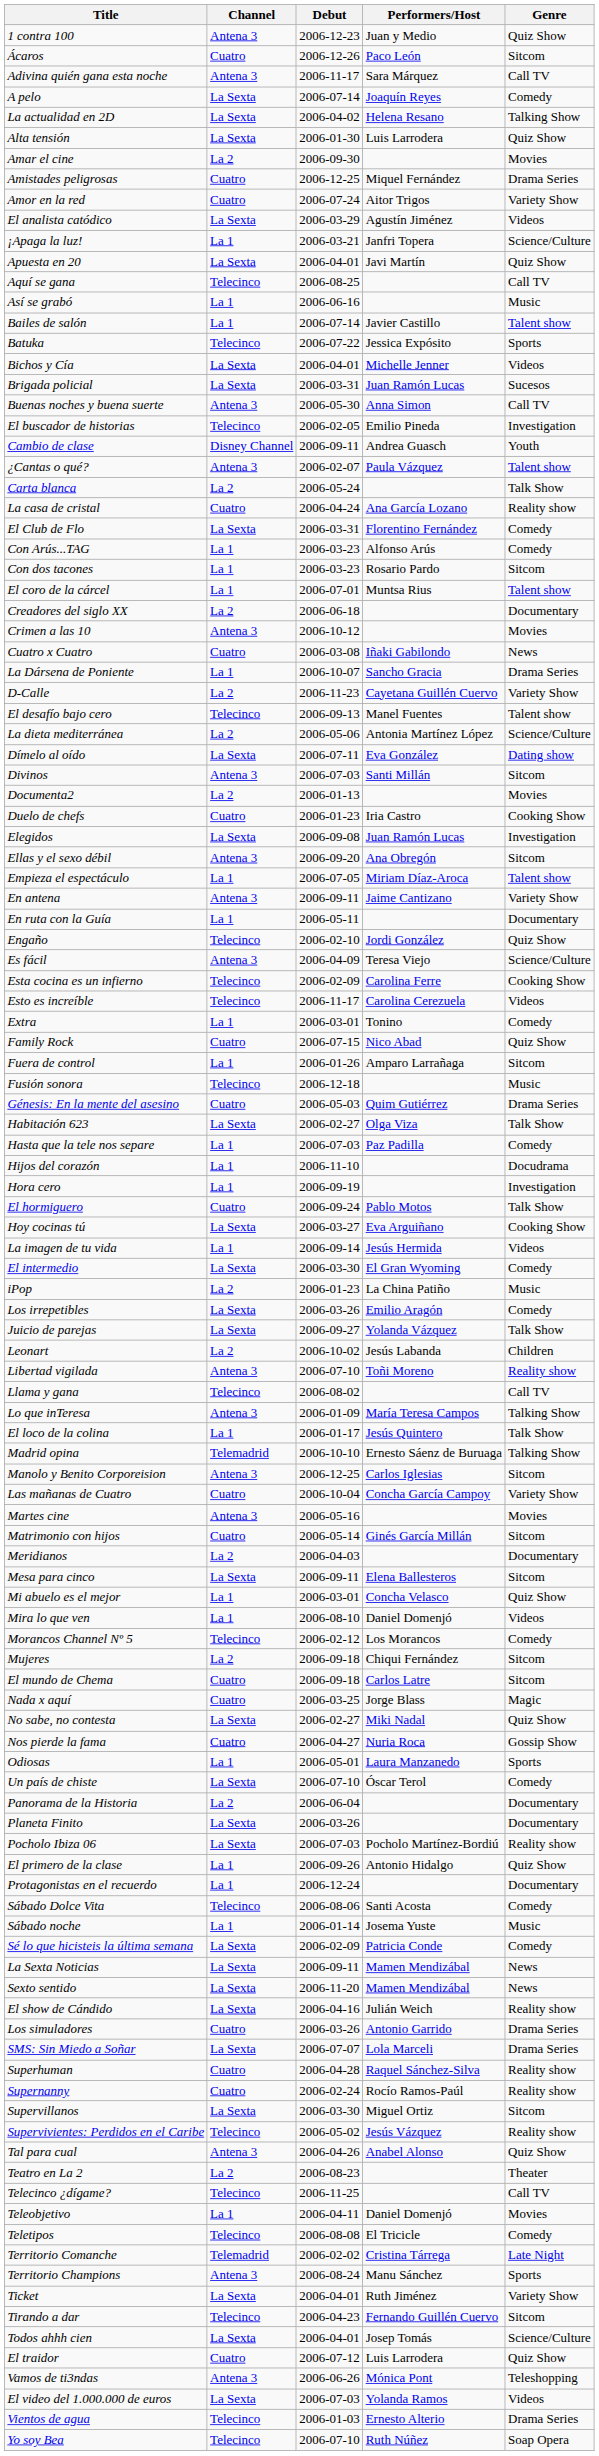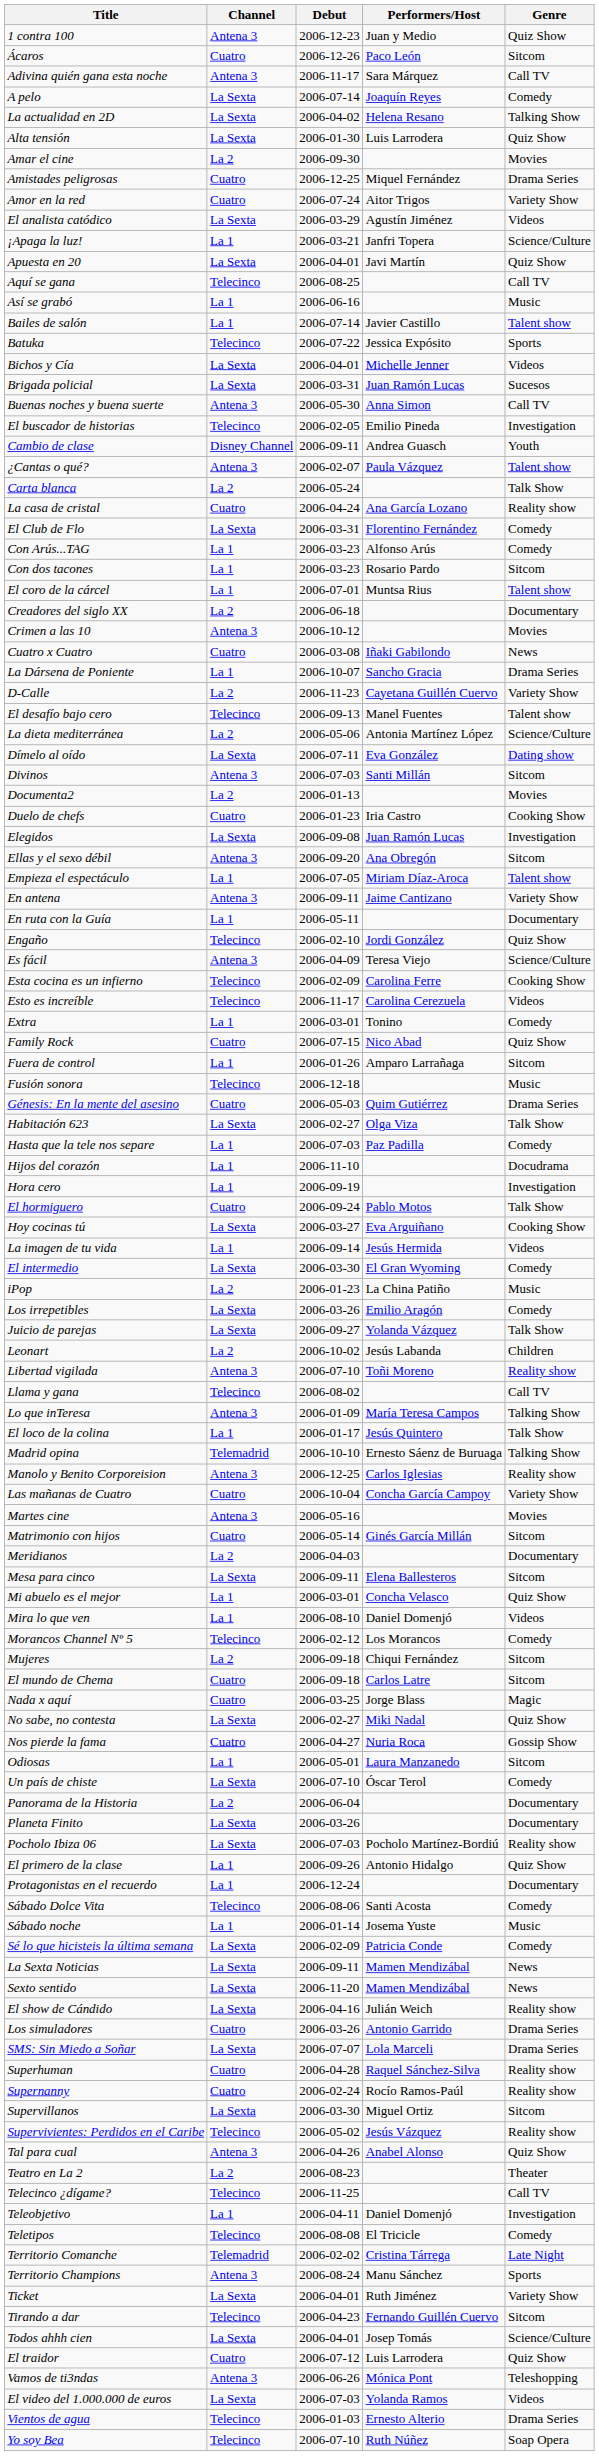Manolo y Benito Corporeision | Genre: Sitcom -> Reality show
Odiosas | Genre: Sports -> Sitcom
Teleobjetivo | Genre: Movies -> Investigation
